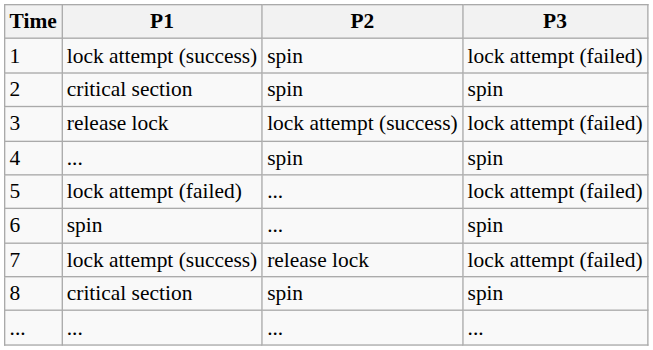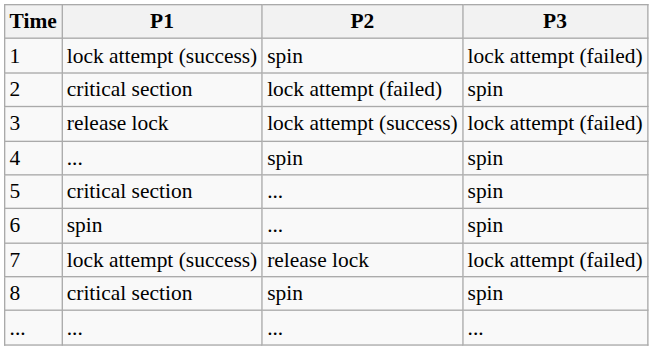2 | P2: spin -> lock attempt (failed)
5 | P1: lock attempt (failed) -> critical section
5 | P3: lock attempt (failed) -> spin
